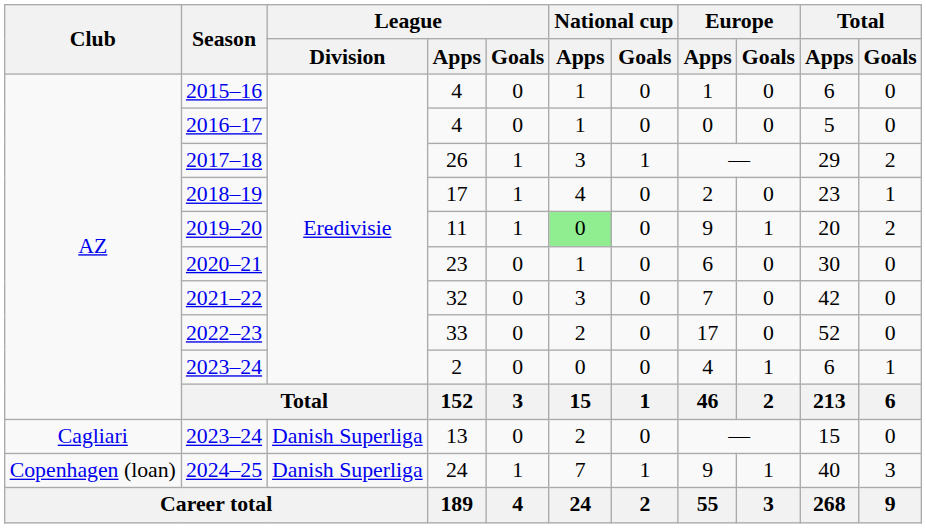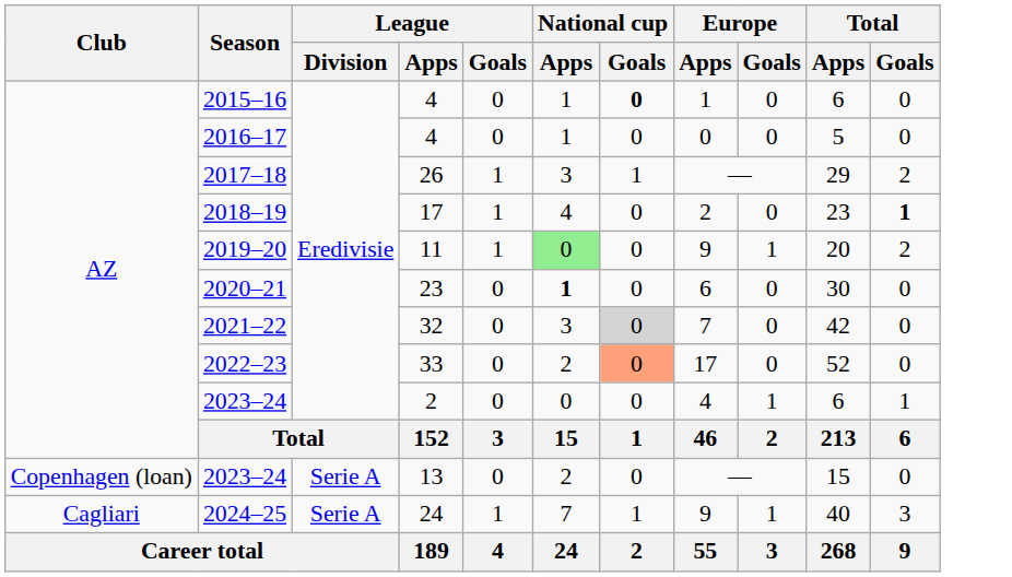2015–16 | National cup / Goals: normal -> bold
2018–19 | Total / Goals: normal -> bold
2020–21 | National cup / Apps: normal -> bold
2021–22 | National cup / Goals: no background -> lightgrey background
2022–23 | National cup / Goals: no background -> lightsalmon background
2023–24 / 13 | Club: Cagliari -> Copenhagen (loan)
2023–24 / 13 | League / Division: Danish Superliga -> Serie A
2024–25 | Club: Copenhagen (loan) -> Cagliari
2024–25 | League / Division: Danish Superliga -> Serie A
